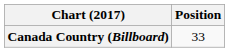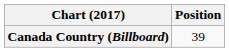Canada Country (Billboard) | Position: 33 -> 39
